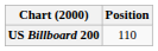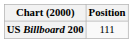US Billboard 200 | Position: 110 -> 111
